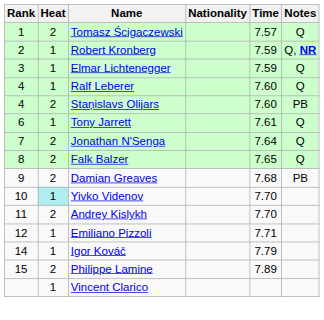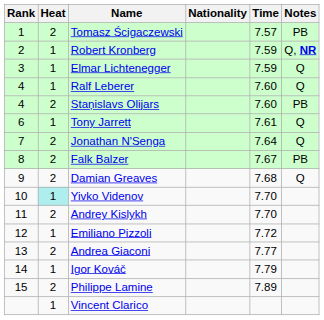Tomasz Ścigaczewski | Notes: Q -> PB
Falk Balzer | Time: 7.65 -> 7.67
Falk Balzer | Notes: Q -> PB
Damian Greaves | Notes: PB -> Q
Emiliano Pizzoli | Time: 7.71 -> 7.72
+ row: 13 | 2 | Andrea Giaconi | 7.77
